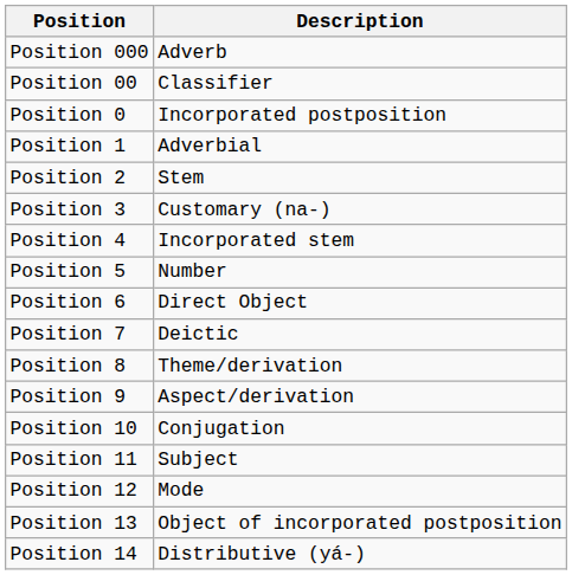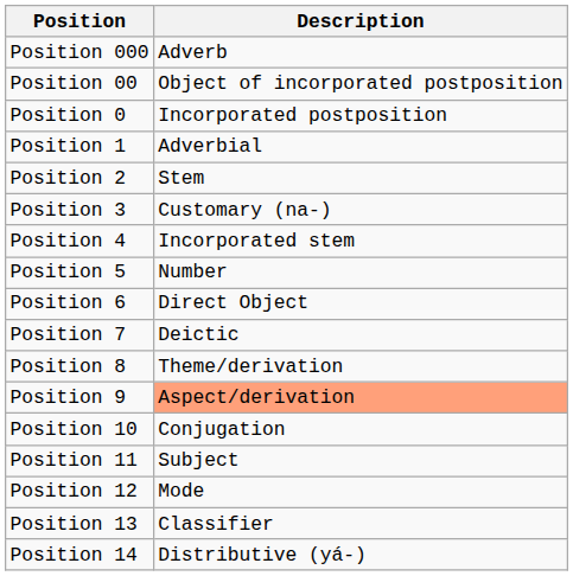Position 00 | Description: Classifier -> Object of incorporated postposition
Position 9 | Description: no background -> lightsalmon background
Position 13 | Description: Object of incorporated postposition -> Classifier
